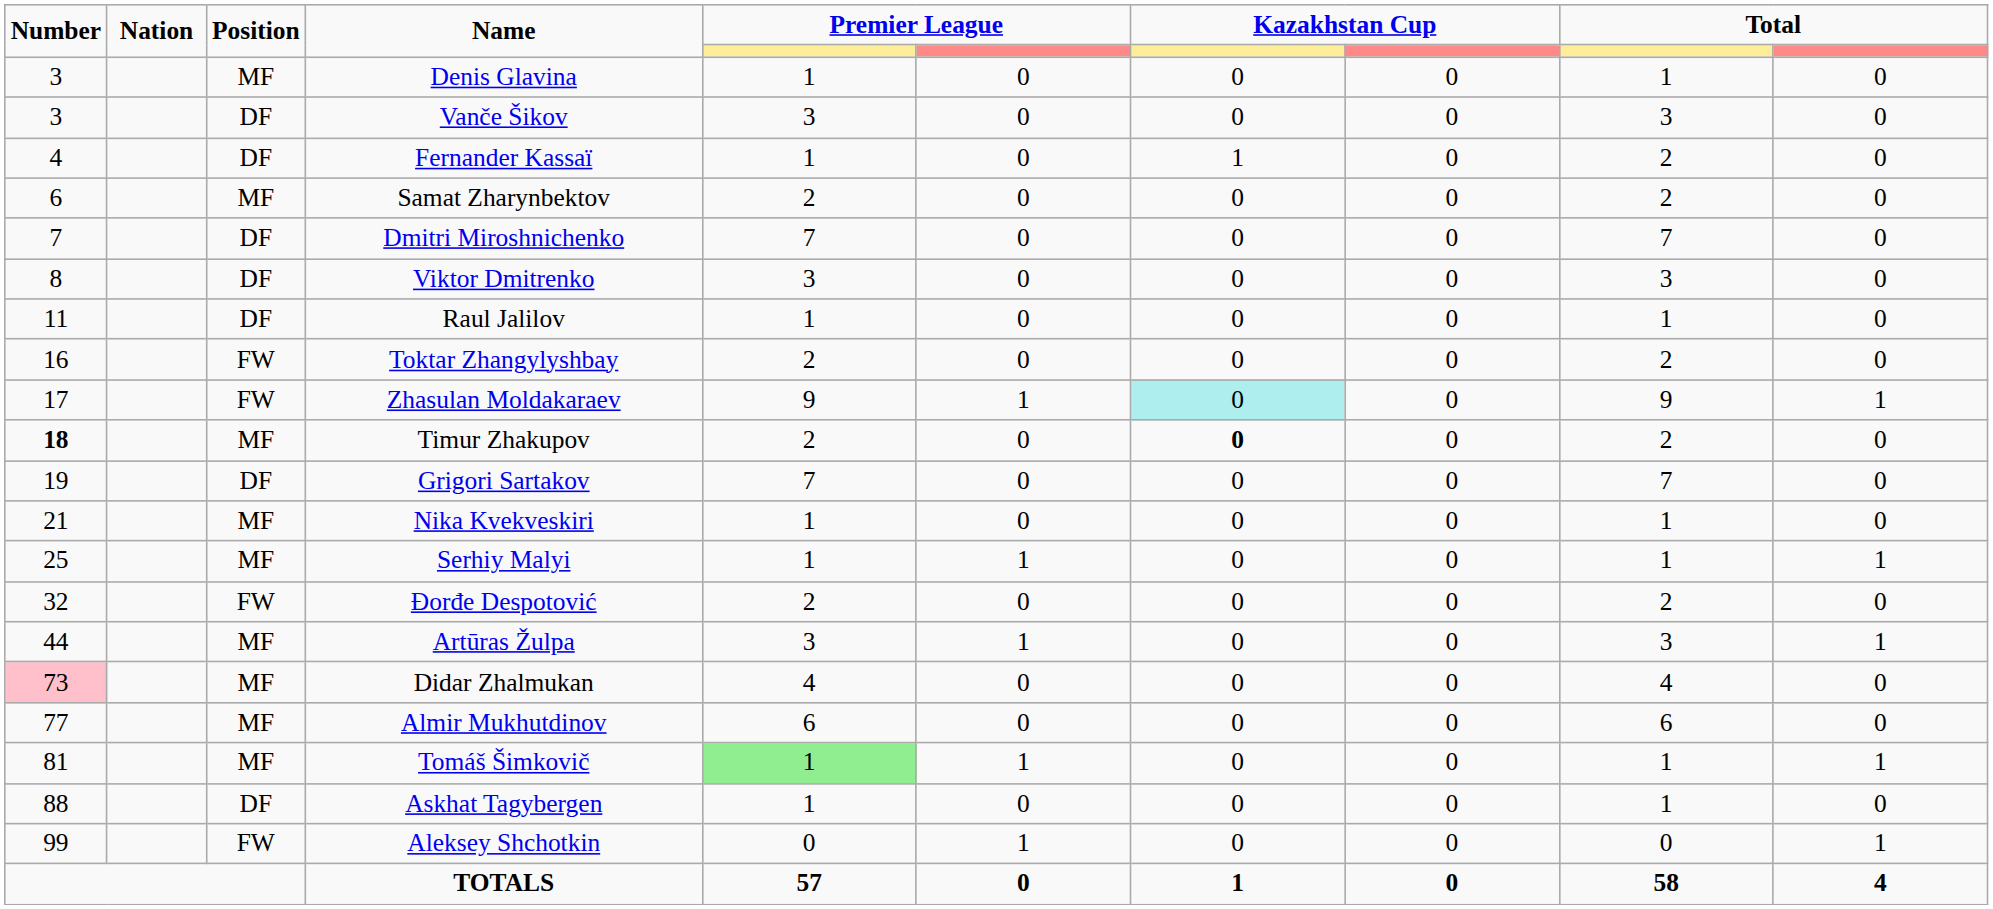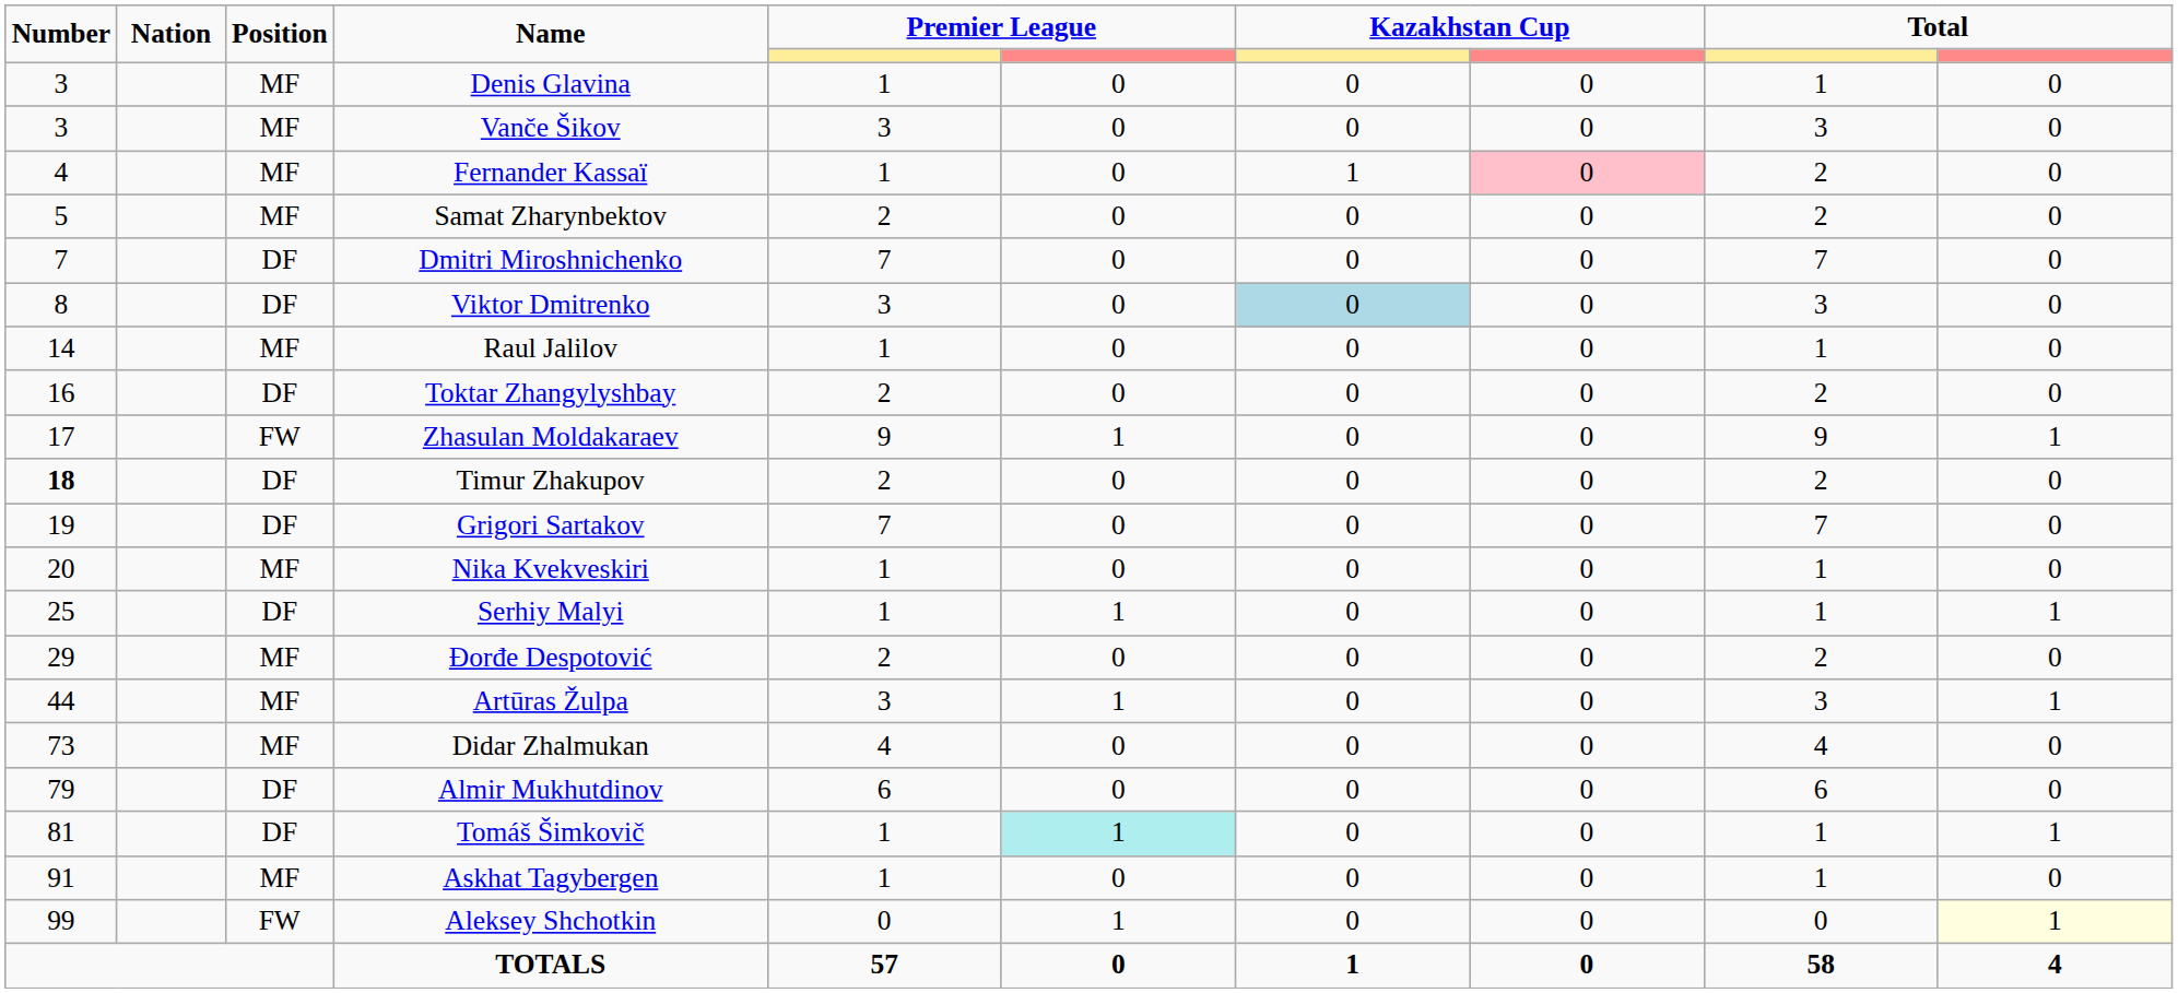Vanče Šikov | Position: DF -> MF
Fernander Kassaï | Position: DF -> MF
Fernander Kassaï | column 8: no background -> pink background
Samat Zharynbektov | Number: 6 -> 5
Viktor Dmitrenko | column 7: no background -> lightblue background
Raul Jalilov | Number: 11 -> 14
Raul Jalilov | Position: DF -> MF
Toktar Zhangylyshbay | Position: FW -> DF
Zhasulan Moldakaraev | column 7: paleturquoise background -> no background
Timur Zhakupov | Position: MF -> DF
Timur Zhakupov | column 7: bold -> normal
Nika Kvekveskiri | Number: 21 -> 20
Serhiy Malyi | Position: MF -> DF
Đorđe Despotović | Number: 32 -> 29
Đorđe Despotović | Position: FW -> MF
Didar Zhalmukan | Number: pink background -> no background
Almir Mukhutdinov | Number: 77 -> 79
Almir Mukhutdinov | Position: MF -> DF
Tomáš Šimkovič | Position: MF -> DF
Tomáš Šimkovič | column 5: lightgreen background -> no background
Tomáš Šimkovič | column 6: no background -> paleturquoise background
Askhat Tagybergen | Number: 88 -> 91
Askhat Tagybergen | Position: DF -> MF
Aleksey Shchotkin | column 10: no background -> lightyellow background
